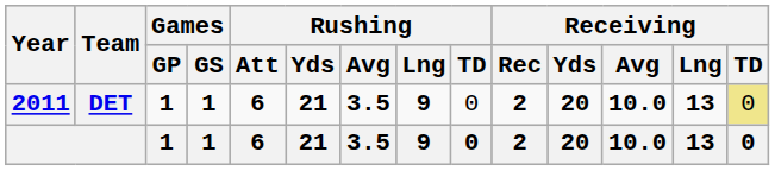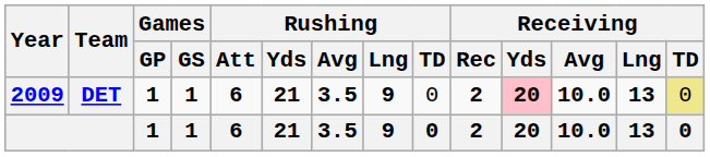DET | Year: 2011 -> 2009
DET | Receiving / Yds: no background -> pink background
